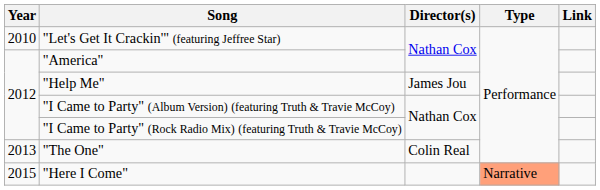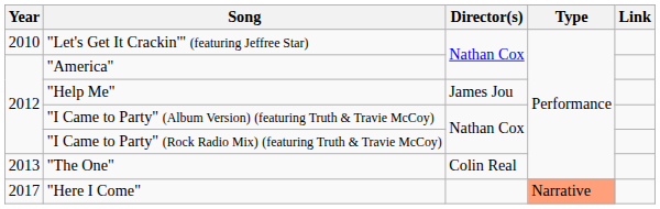"Here I Come" | Year: 2015 -> 2017
